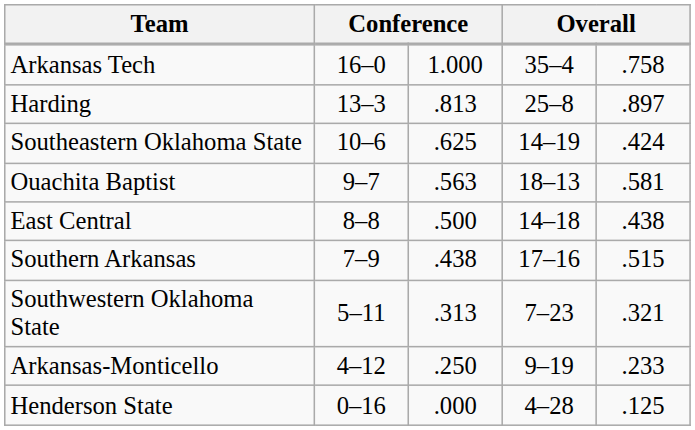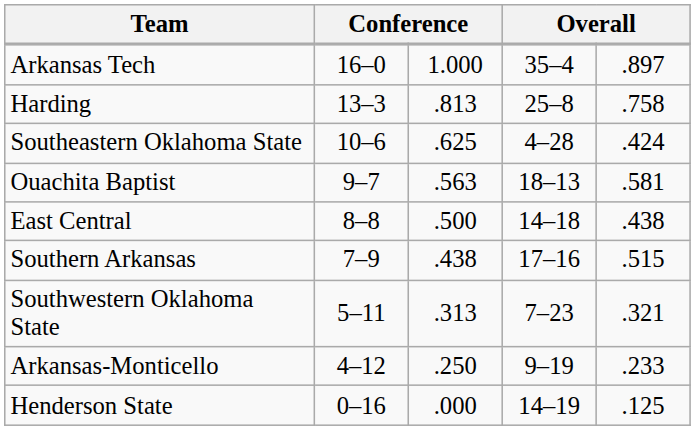Arkansas Tech | column 5: .758 -> .897
Harding | column 5: .897 -> .758
Southeastern Oklahoma State | column 4: 14–19 -> 4–28
Henderson State | column 4: 4–28 -> 14–19
